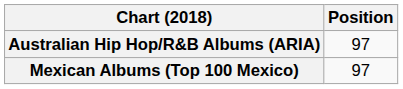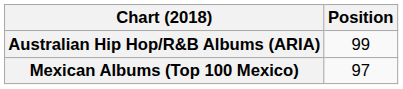Australian Hip Hop/R&B Albums (ARIA) | Position: 97 -> 99
